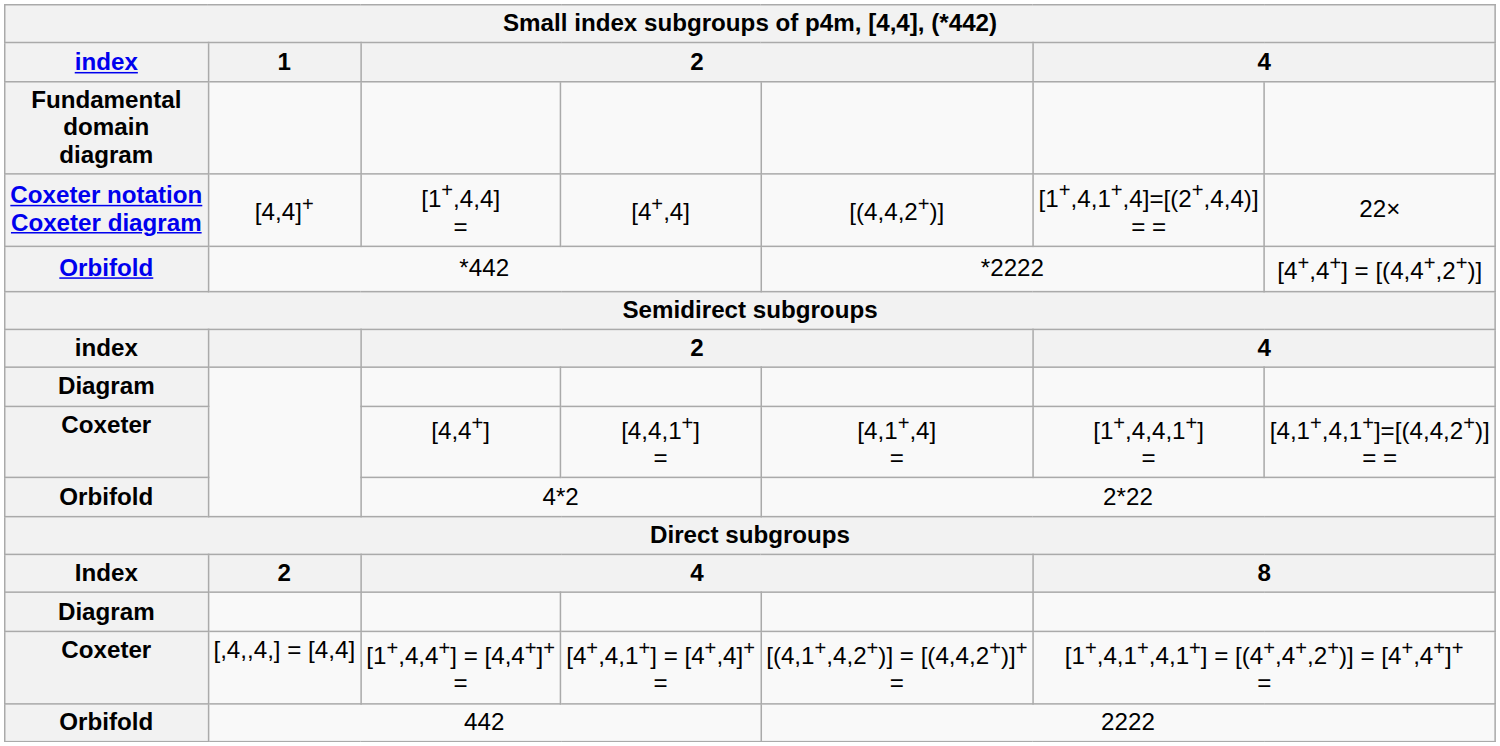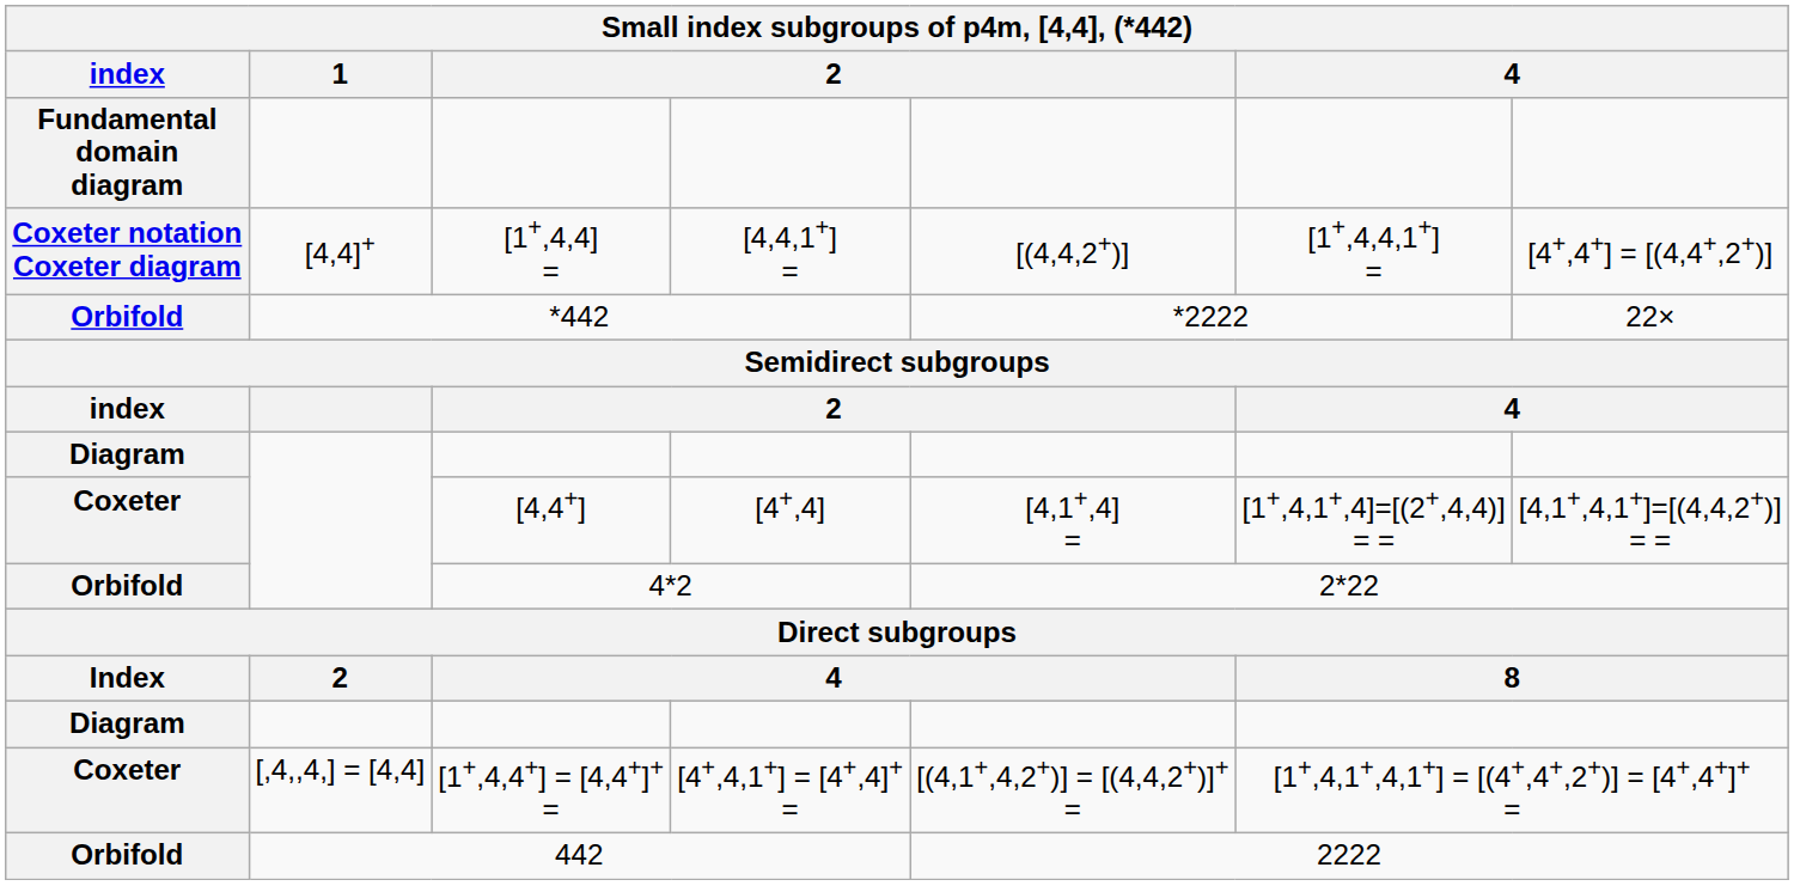[1+,4,4] = | column 4: [4+,4] -> [4,4,1+] =
[1+,4,4] = | column 6: [1+,4,1+,4]=[(2+,4,4)] = = -> [1+,4,4,1+] =
[1+,4,4] = | column 7: 22× -> [4+,4+] = [(4,4+,2+)]
*442 | column 7: [4+,4+] = [(4,4+,2+)] -> 22×
[4,4+] | column 4: [4,4,1+] = -> [4+,4]
[4,4+] | column 6: [1+,4,4,1+] = -> [1+,4,1+,4]=[(2+,4,4)] = =
